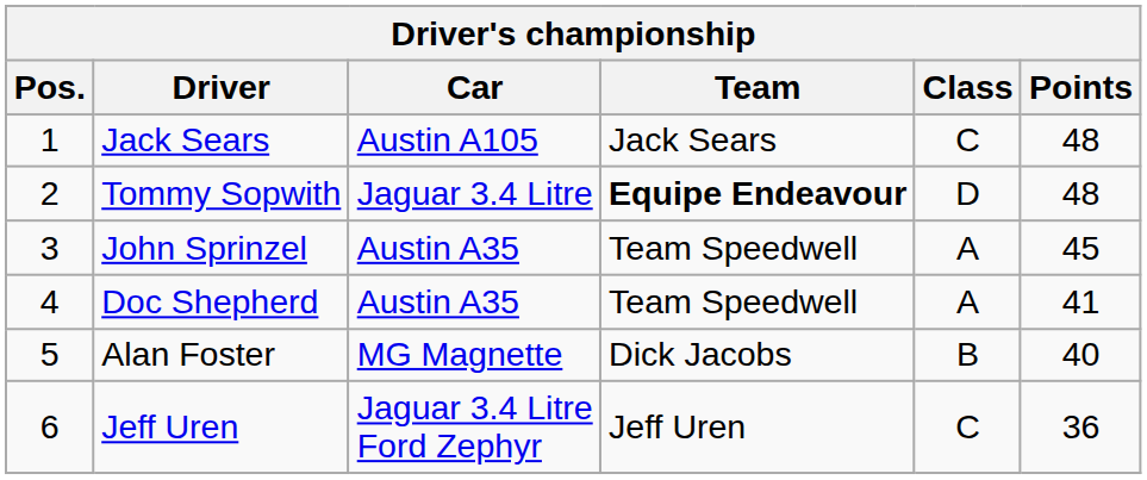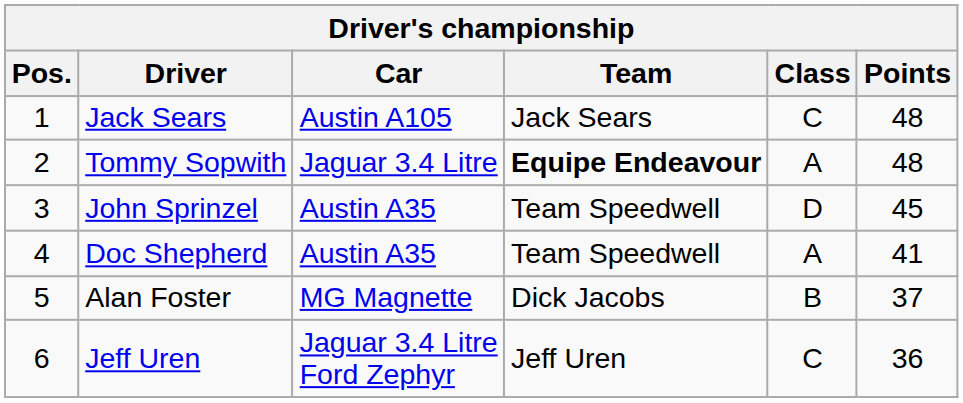Tommy Sopwith | Class: D -> A
John Sprinzel | Class: A -> D
Alan Foster | Points: 40 -> 37
